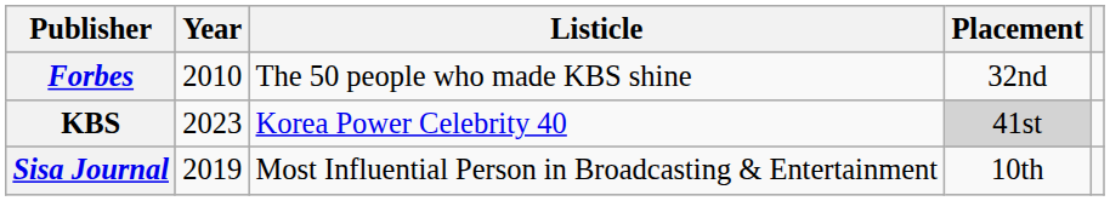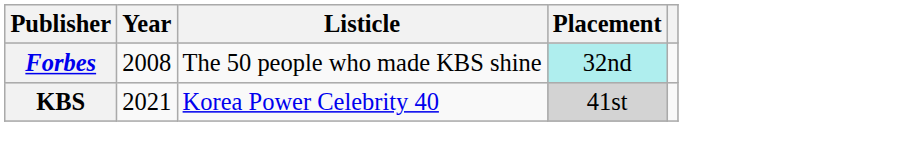Forbes | Year: 2010 -> 2008
Forbes | Placement: no background -> paleturquoise background
KBS | Year: 2023 -> 2021
- row: Sisa Journal | 2019 | Most Influential Person in Broadcasting & Entertainment | 10th
